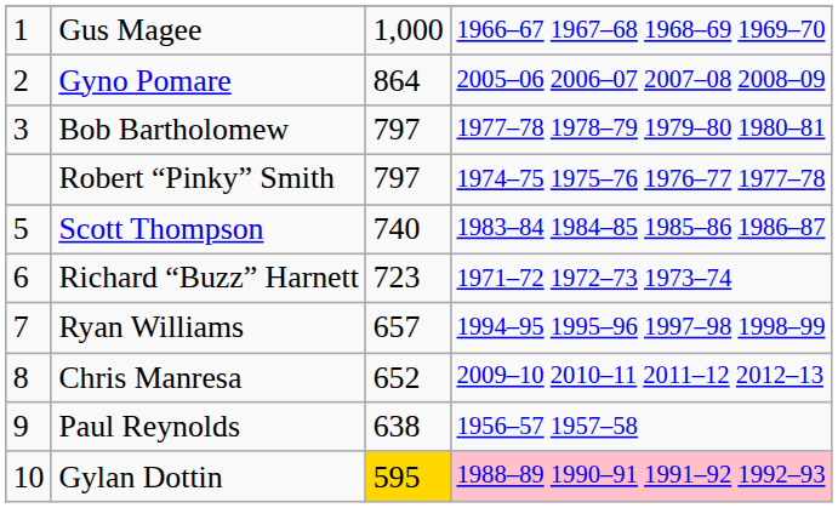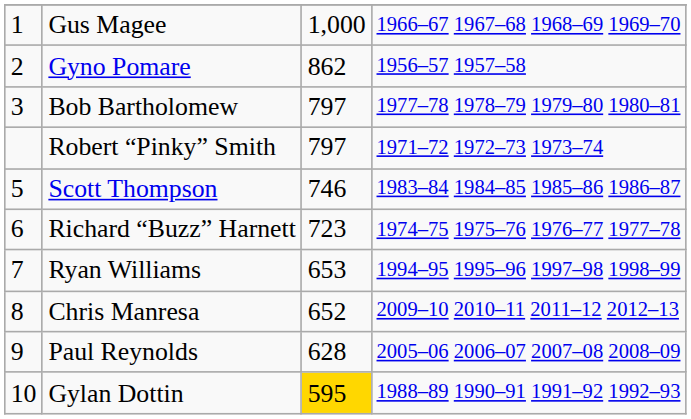Gyno Pomare | column 3: 864 -> 862
Gyno Pomare | column 4: 2005–06 2006–07 2007–08 2008–09 -> 1956–57 1957–58
Robert “Pinky” Smith | column 4: 1974–75 1975–76 1976–77 1977–78 -> 1971–72 1972–73 1973–74
Scott Thompson | column 3: 740 -> 746
Richard “Buzz” Harnett | column 4: 1971–72 1972–73 1973–74 -> 1974–75 1975–76 1976–77 1977–78
Ryan Williams | column 3: 657 -> 653
Paul Reynolds | column 3: 638 -> 628
Paul Reynolds | column 4: 1956–57 1957–58 -> 2005–06 2006–07 2007–08 2008–09
Gylan Dottin | column 4: pink background -> no background
